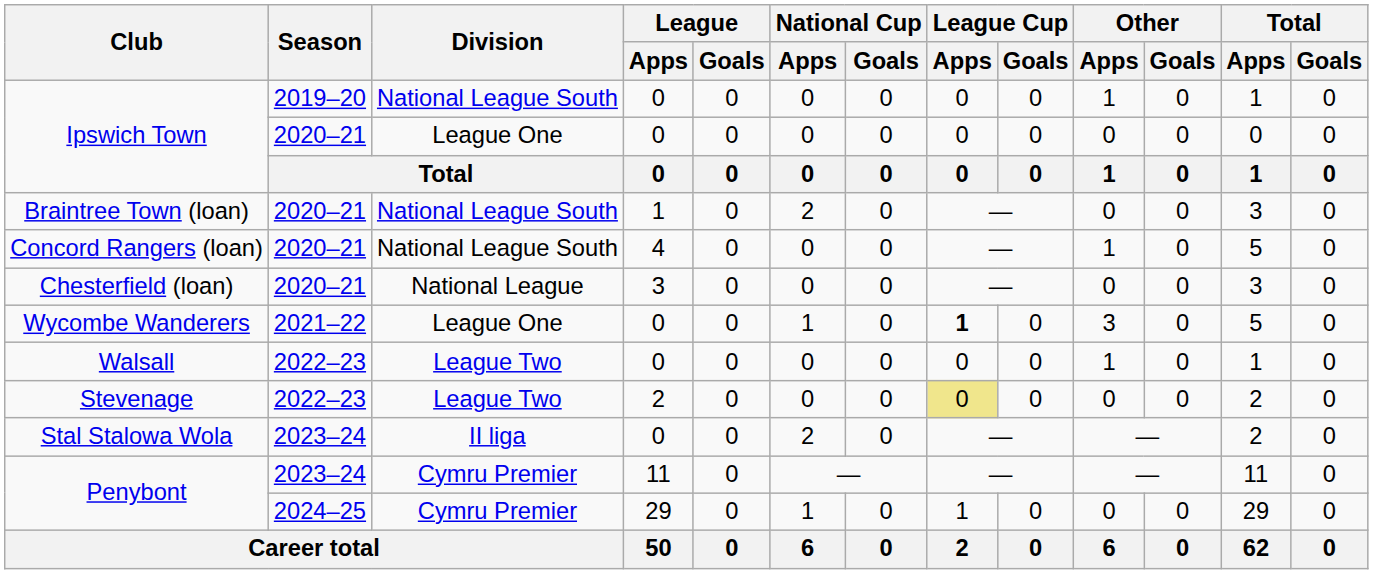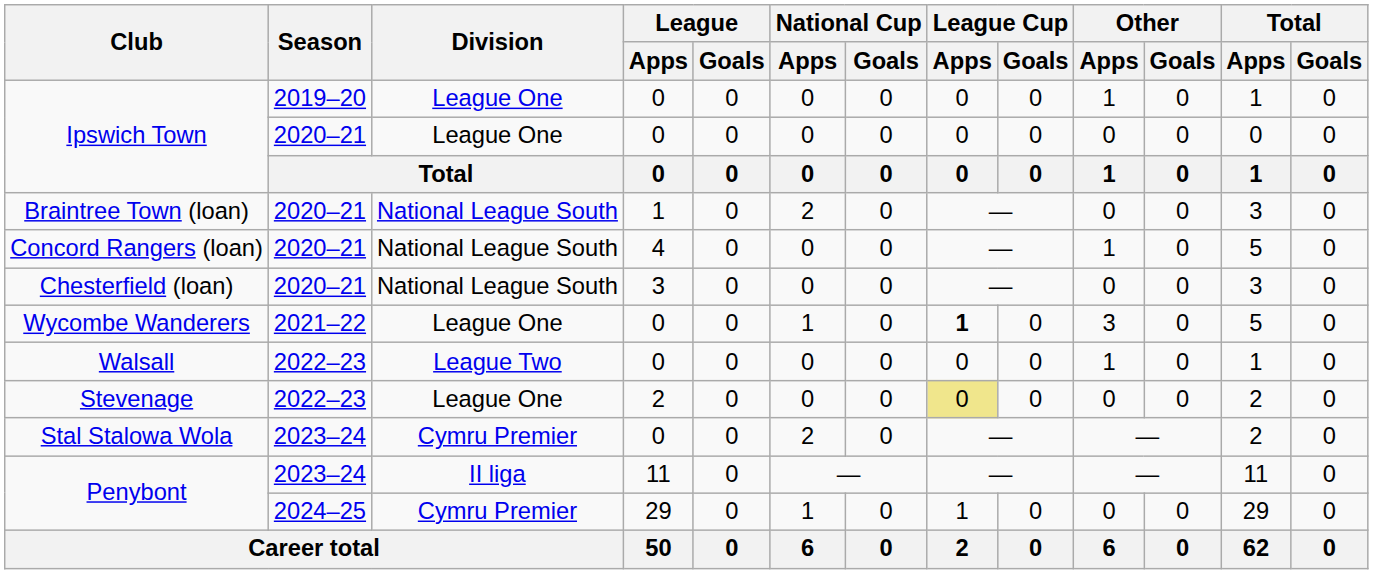Ipswich Town / 2019–20 | Division: National League South -> League One
Chesterfield (loan) | Division: National League -> National League South
Stevenage | Division: League Two -> League One
Stal Stalowa Wola | Division: II liga -> Cymru Premier
Penybont / 2023–24 | Division: Cymru Premier -> II liga
